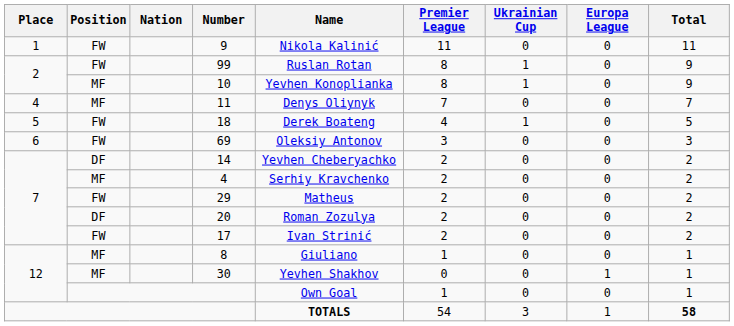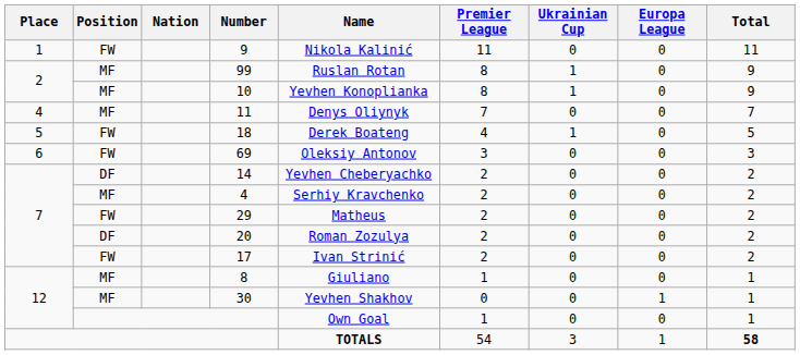99 | Position: FW -> MF
